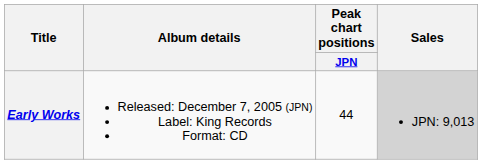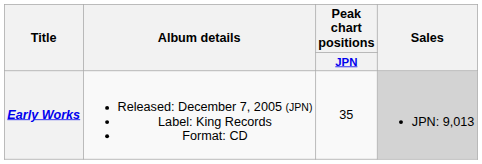Early Works | Peak chart positions / JPN: 44 -> 35
